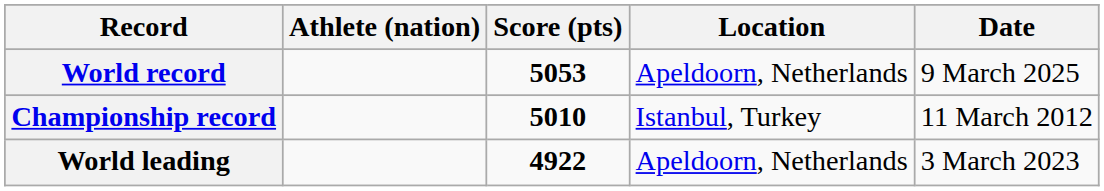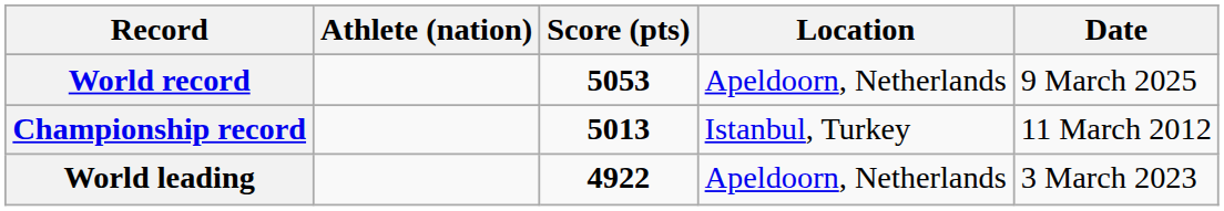Championship record | Score (pts): 5010 -> 5013
